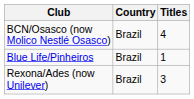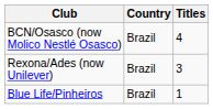rows swapped: Rexona/Ades (now Unilever) <-> Blue Life/Pinheiros
